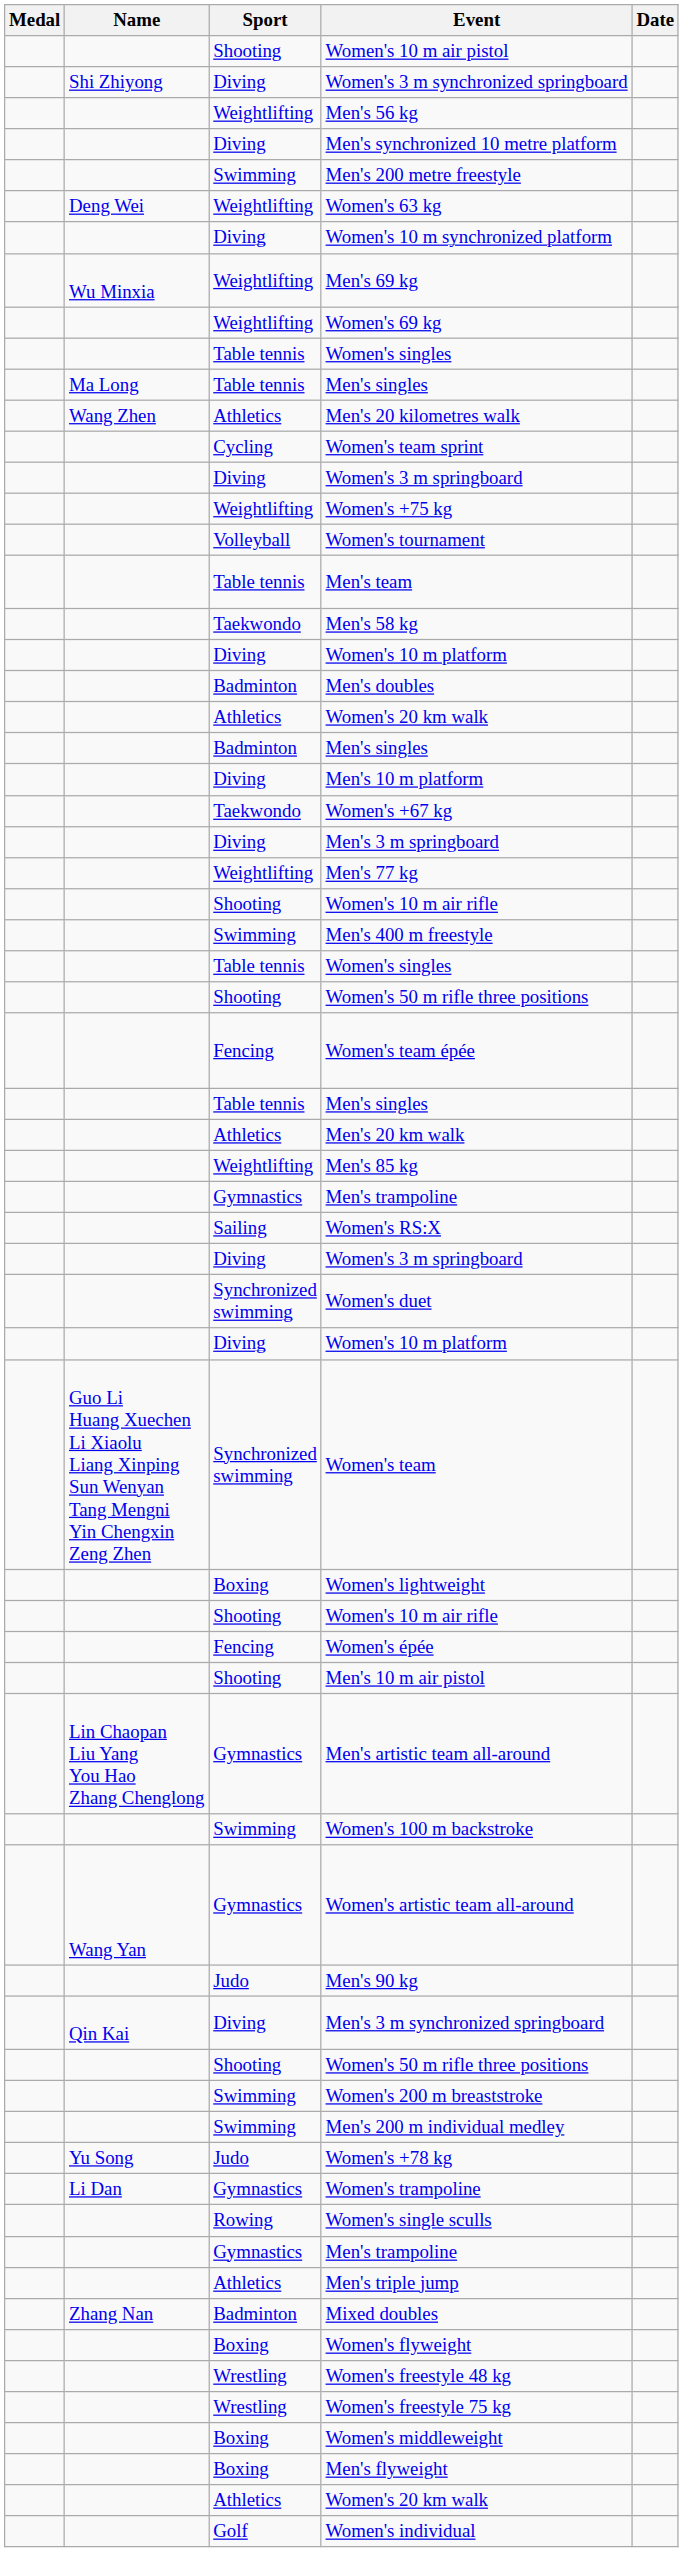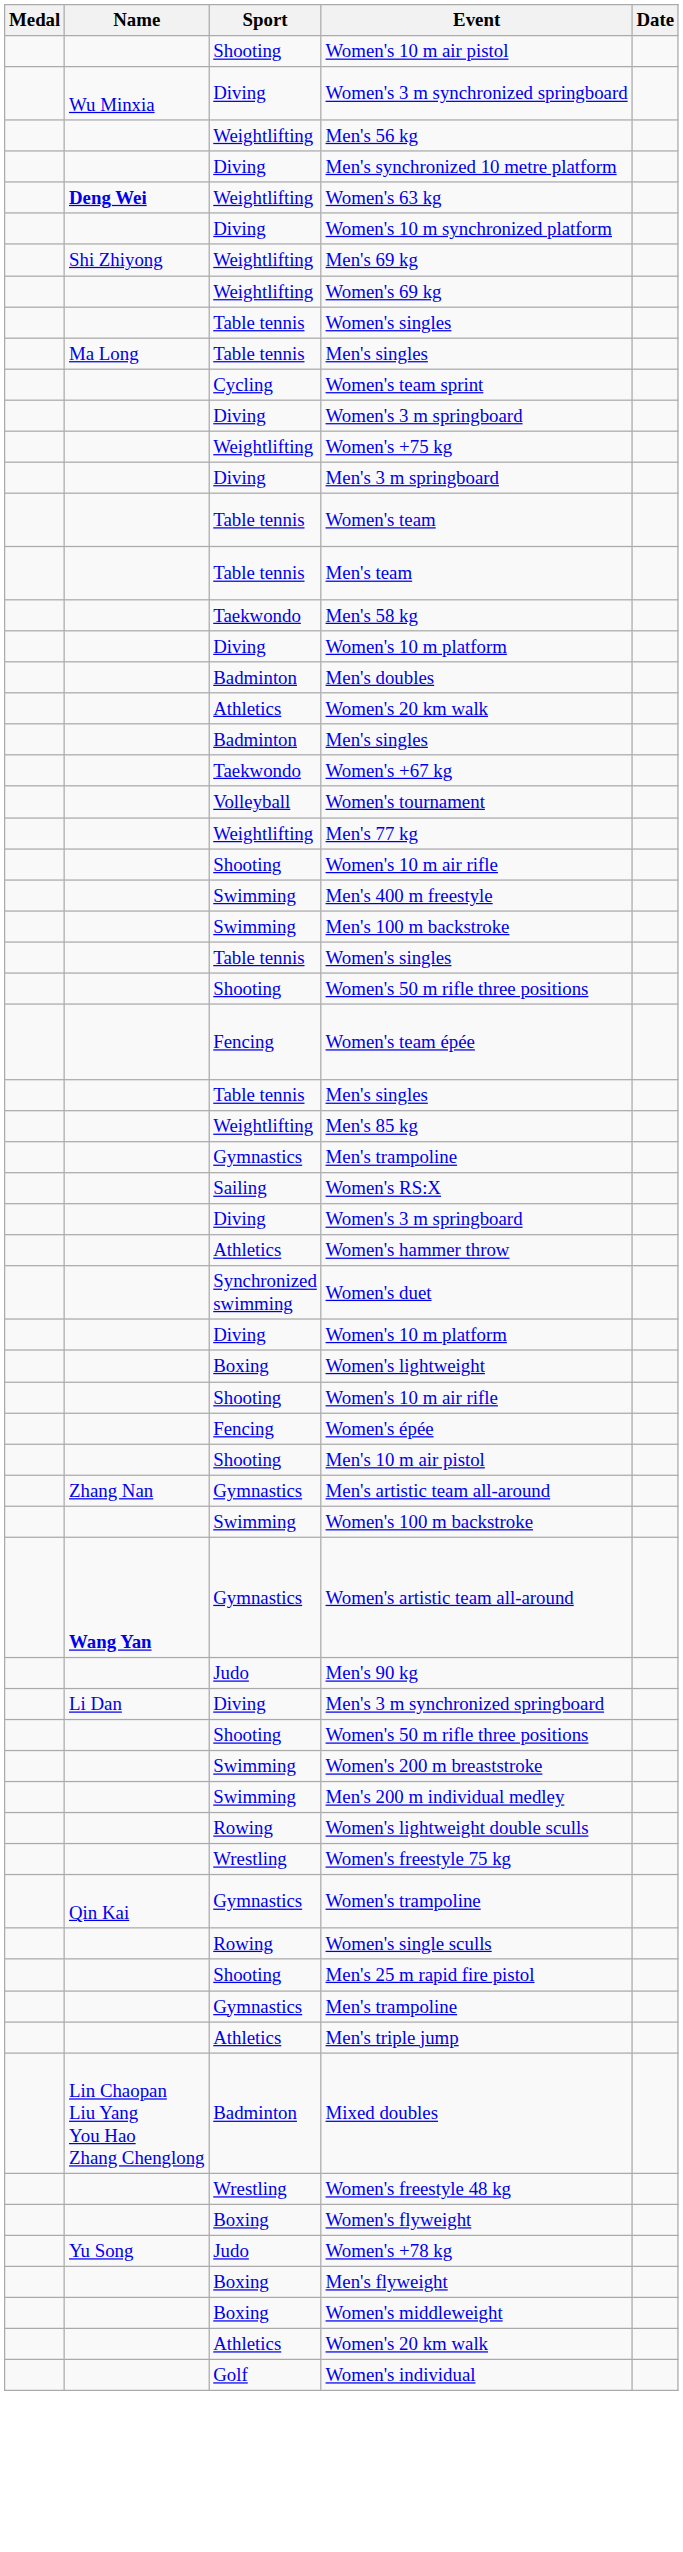Women's 3 m synchronized springboard | Name: Shi Zhiyong -> Wu Minxia
- row: Swimming | Men's 200 metre freestyle
Women's 63 kg | Name: normal -> bold
Men's 69 kg | Name: Wu Minxia -> Shi Zhiyong
- row: Wang Zhen | Athletics | Men's 20 kilometres walk
rows swapped: Men's 3 m springboard <-> Women's tournament
+ row: Table tennis | Women's team
- row: Diving | Men's 10 m platform
+ row: Swimming | Men's 100 m backstroke
- row: Athletics | Men's 20 km walk
+ row: Athletics | Women's hammer throw
- row: Guo Li Huang Xuechen Li Xiaolu Liang Xinping Sun Wenyan Tang Mengni Yin Chengxin Zeng Zhen | Synchronized swimming | Women's team
Men's artistic team all-around | Name: Lin Chaopan Liu Yang You Hao Zhang Chenglong -> Zhang Nan
Women's artistic team all-around | Name: normal -> bold
Men's 3 m synchronized springboard | Name: Qin Kai -> Li Dan
+ row: Rowing | Women's lightweight double sculls
rows swapped: Women's +78 kg <-> Women's freestyle 75 kg
Women's trampoline | Name: Li Dan -> Qin Kai
+ row: Shooting | Men's 25 m rapid fire pistol
Mixed doubles | Name: Zhang Nan -> Lin Chaopan Liu Yang You Hao Zhang Chenglong
rows swapped: Women's freestyle 48 kg <-> Women's flyweight
rows swapped: Men's flyweight <-> Women's middleweight
